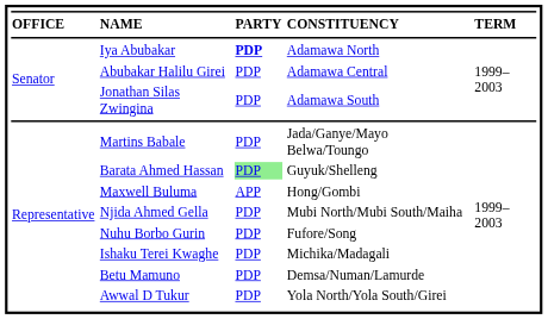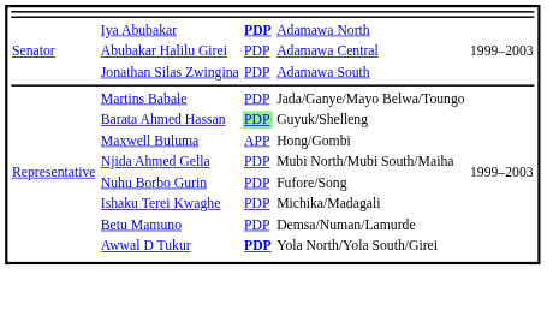- row: OFFICE | NAME | PARTY | CONSTITUENCY | TERM
Awwal D Tukur | column 3: normal -> bold
